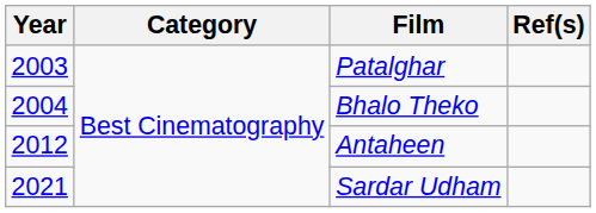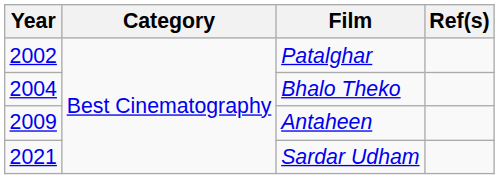Patalghar | Year: 2003 -> 2002
Antaheen | Year: 2012 -> 2009
